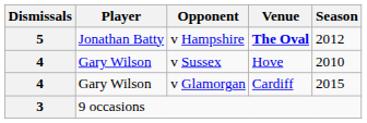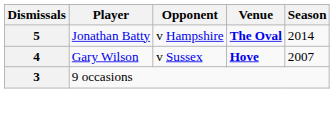v Hampshire | Season: 2012 -> 2014
v Sussex | Venue: normal -> bold
v Sussex | Season: 2010 -> 2007
- row: 4 | Gary Wilson | v Glamorgan | Cardiff | 2015
